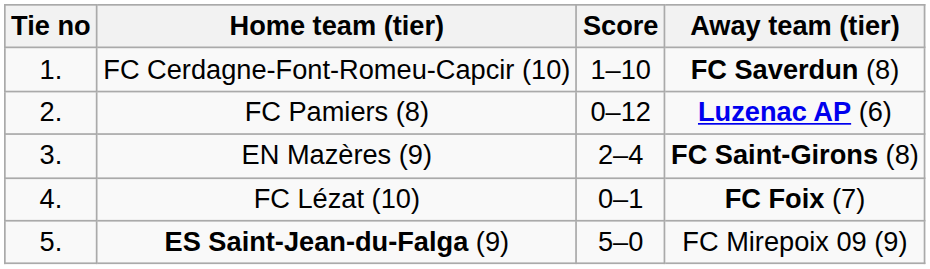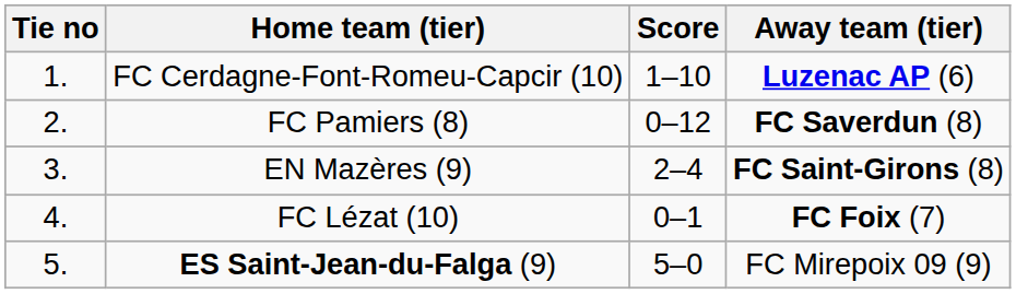FC Cerdagne-Font-Romeu-Capcir (10) | Away team (tier): FC Saverdun (8) -> Luzenac AP (6)
FC Pamiers (8) | Away team (tier): Luzenac AP (6) -> FC Saverdun (8)
